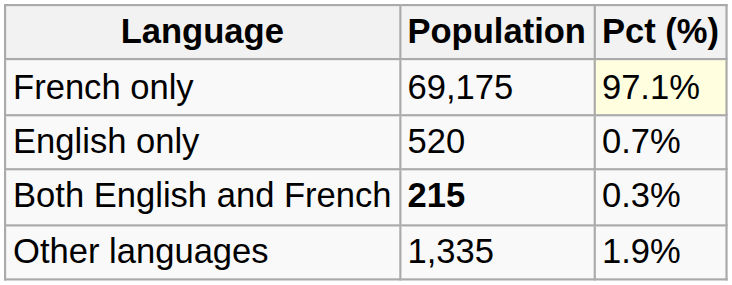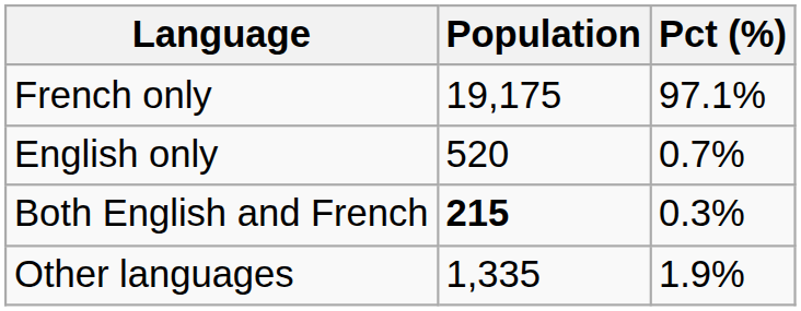French only | Population: 69,175 -> 19,175
French only | Pct (%): lightyellow background -> no background
